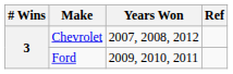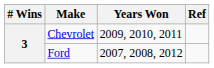Chevrolet | Years Won: 2007, 2008, 2012 -> 2009, 2010, 2011
Ford | Years Won: 2009, 2010, 2011 -> 2007, 2008, 2012
